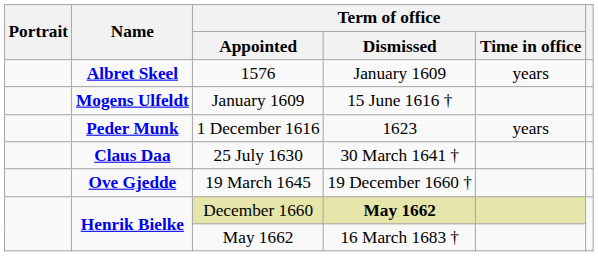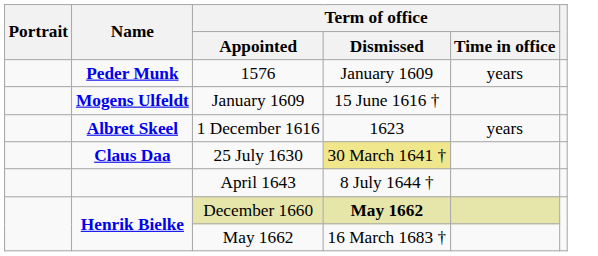1576 | Name: Albret Skeel -> Peder Munk
1 December 1616 | Name: Peder Munk -> Albret Skeel
25 July 1630 | Term of office / Dismissed: no background -> khaki background
+ row: April 1643 | 8 July 1644 †
- row: Ove Gjedde | 19 March 1645 | 19 December 1660 †
